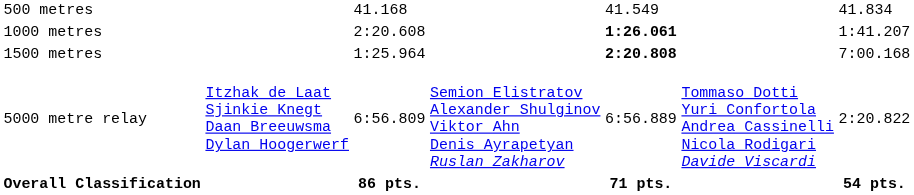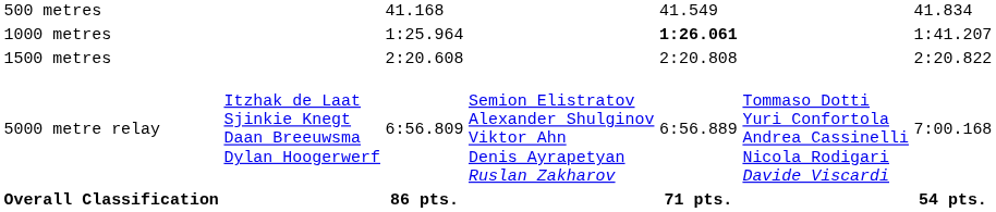1000 metres | column 3: 2:20.608 -> 1:25.964
1500 metres | column 3: 1:25.964 -> 2:20.608
1500 metres | column 5: bold -> normal
1500 metres | column 7: 7:00.168 -> 2:20.822
5000 metre relay | column 7: 2:20.822 -> 7:00.168
